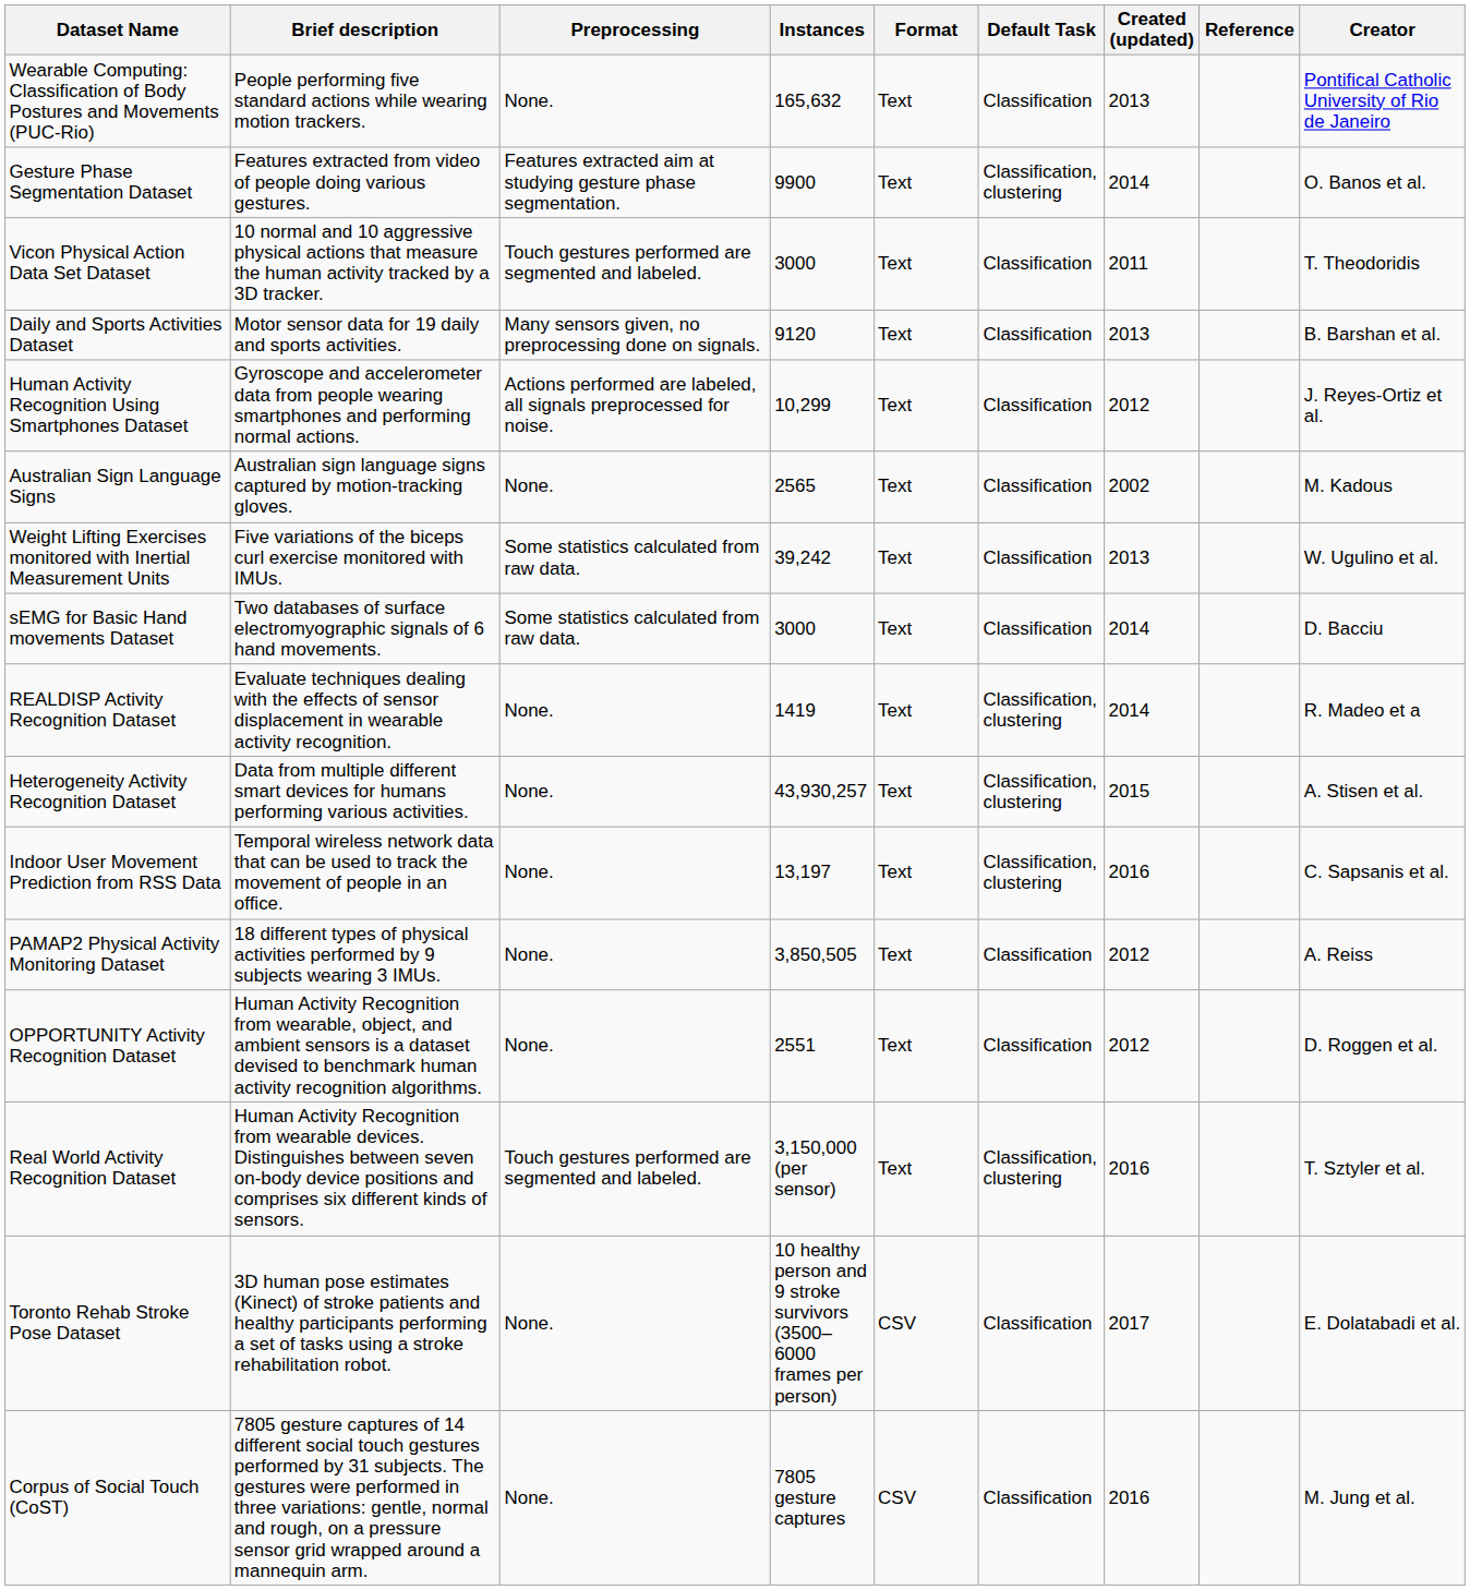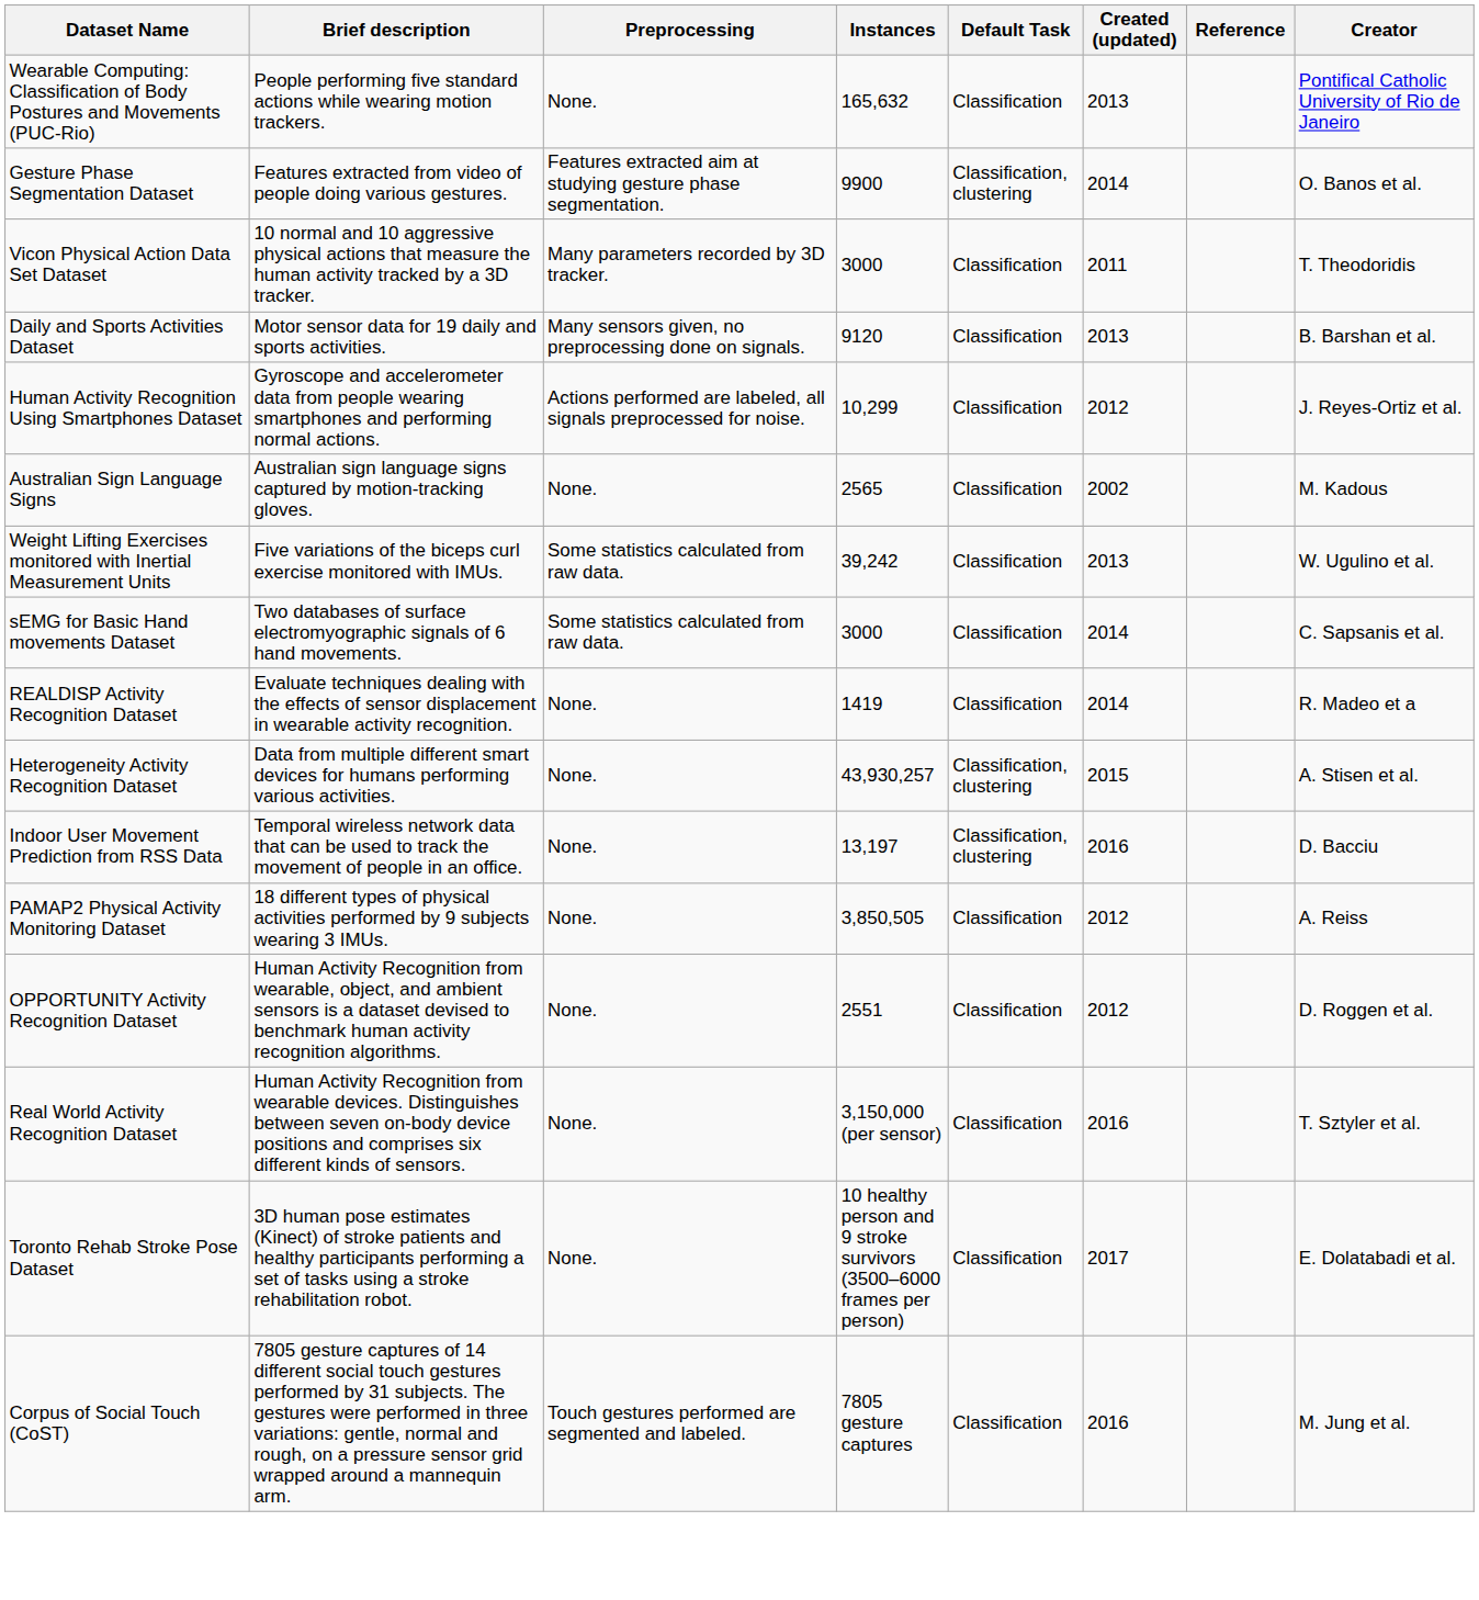- column: Format | Text | Text | Text | Text | Text | Text | Text | Text | Text | Text | Text | Text | Text | Text | CSV | CSV
Vicon Physical Action Data Set Dataset | Preprocessing: Touch gestures performed are segmented and labeled. -> Many parameters recorded by 3D tracker.
sEMG for Basic Hand movements Dataset | Creator: D. Bacciu -> C. Sapsanis et al.
REALDISP Activity Recognition Dataset | Default Task: Classification, clustering -> Classification
Indoor User Movement Prediction from RSS Data | Creator: C. Sapsanis et al. -> D. Bacciu
Real World Activity Recognition Dataset | Preprocessing: Touch gestures performed are segmented and labeled. -> None.
Real World Activity Recognition Dataset | Default Task: Classification, clustering -> Classification
Corpus of Social Touch (CoST) | Preprocessing: None. -> Touch gestures performed are segmented and labeled.
